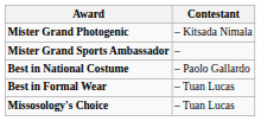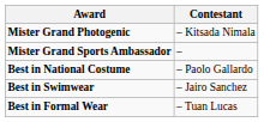+ row: Best in Swimwear | – Jairo Sanchez
- row: Missosology's Choice | – Tuan Lucas
